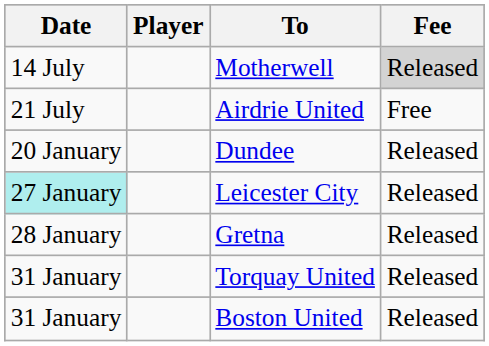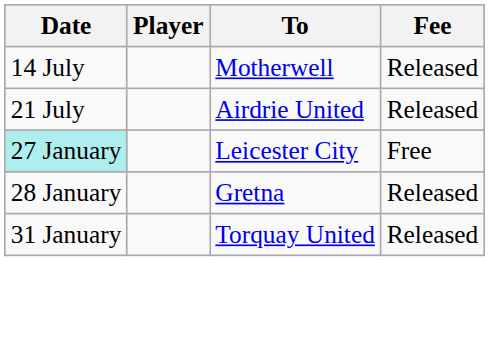Motherwell | Fee: lightgrey background -> no background
Airdrie United | Fee: Free -> Released
- row: 20 January | Dundee | Released
Leicester City | Fee: Released -> Free
- row: 31 January | Boston United | Released
